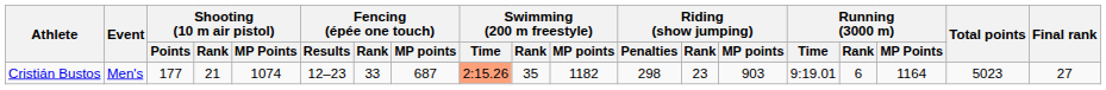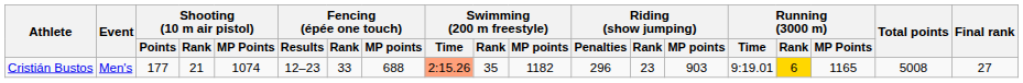Cristián Bustos | Fencing (épée one touch) / MP points: 687 -> 688
Cristián Bustos | Riding (show jumping) / Penalties: 298 -> 296
Cristián Bustos | Running (3000 m) / Rank: no background -> gold background
Cristián Bustos | Running (3000 m) / MP Points: 1164 -> 1165
Cristián Bustos | Total points: 5023 -> 5008
